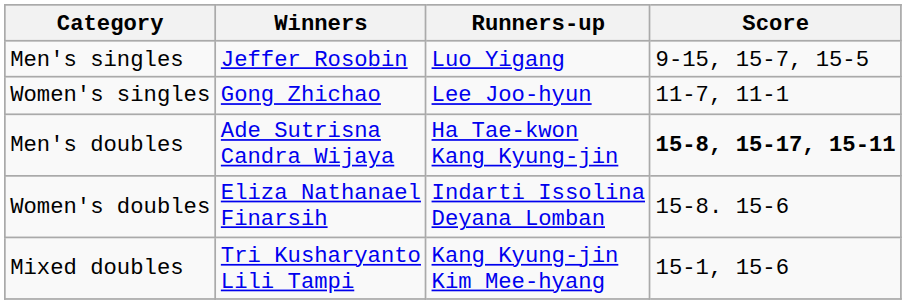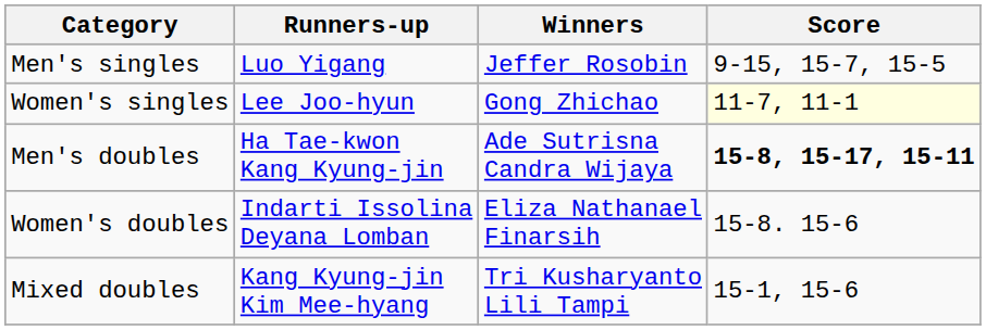columns swapped: Winners <-> Runners-up
Women's singles | Score: no background -> lightyellow background
